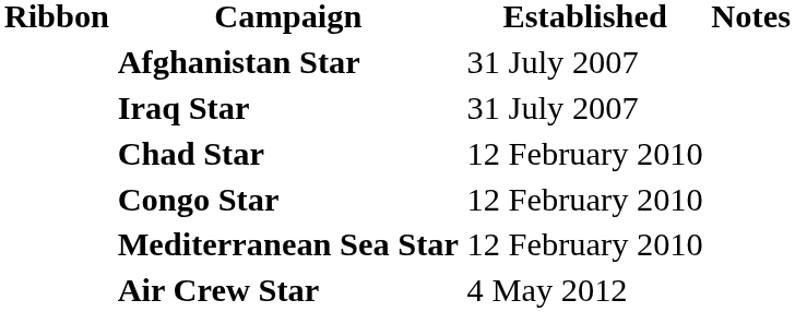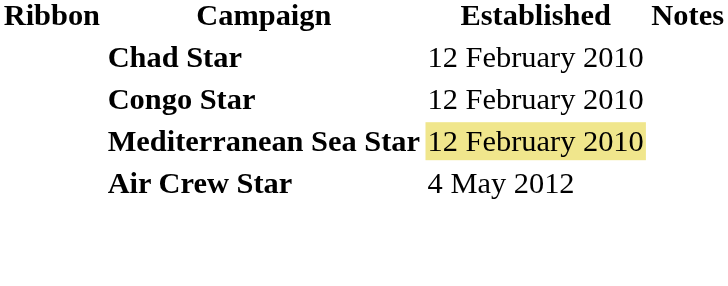- row: Afghanistan Star | 31 July 2007
- row: Iraq Star | 31 July 2007
Mediterranean Sea Star | Established: no background -> khaki background
